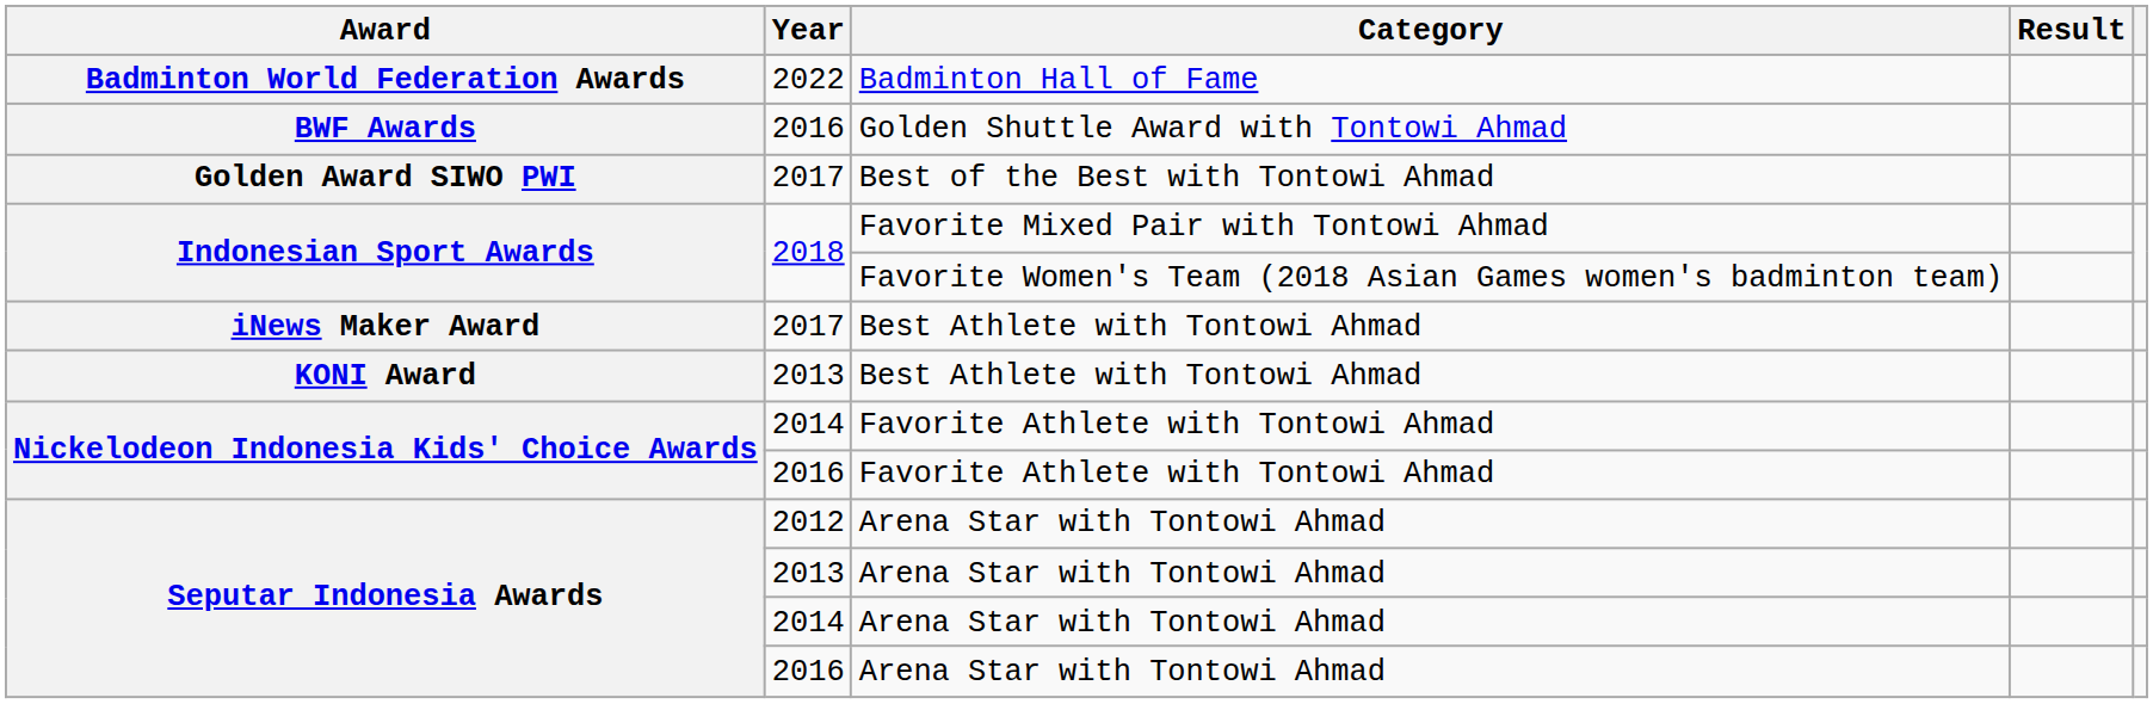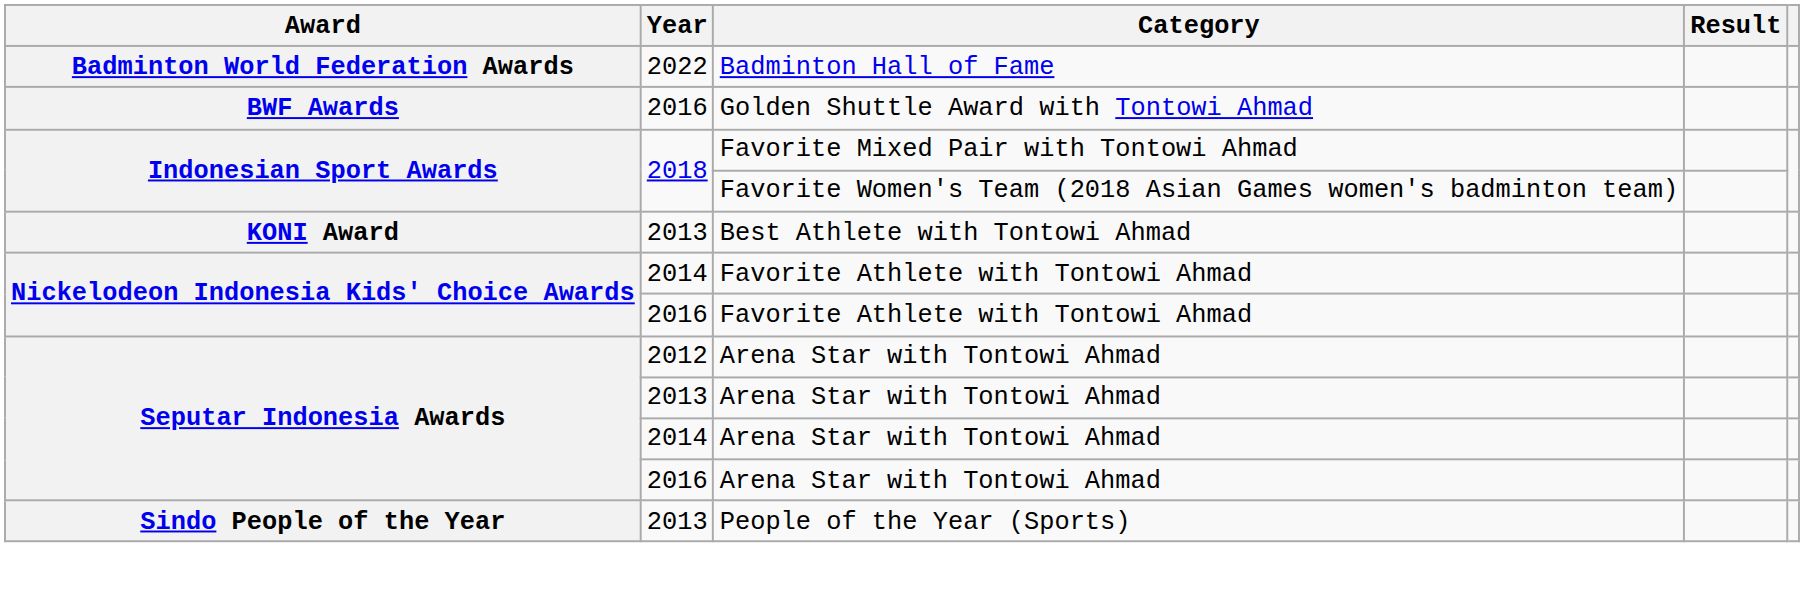- row: Golden Award SIWO PWI | 2017 | Best of the Best with Tontowi Ahmad
- row: iNews Maker Award | 2017 | Best Athlete with Tontowi Ahmad
+ row: Sindo People of the Year | 2013 | People of the Year (Sports)
